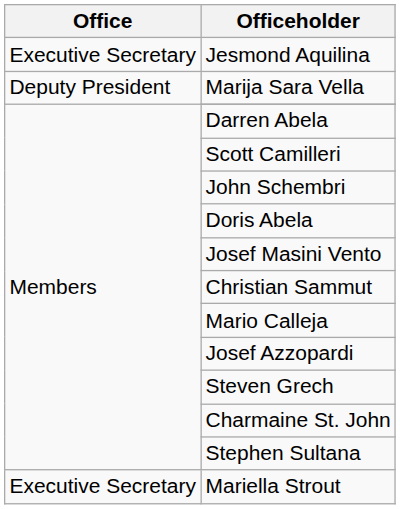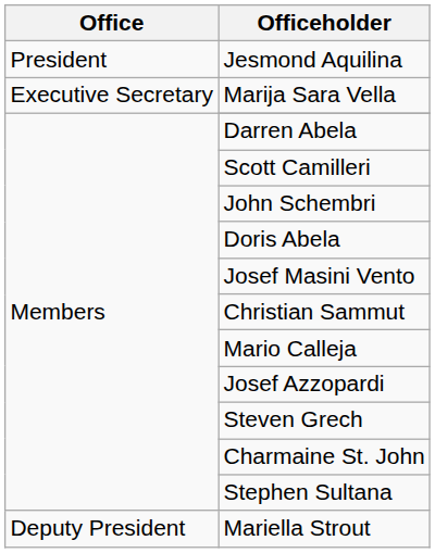Jesmond Aquilina | Office: Executive Secretary -> President
Marija Sara Vella | Office: Deputy President -> Executive Secretary
Mariella Strout | Office: Executive Secretary -> Deputy President
